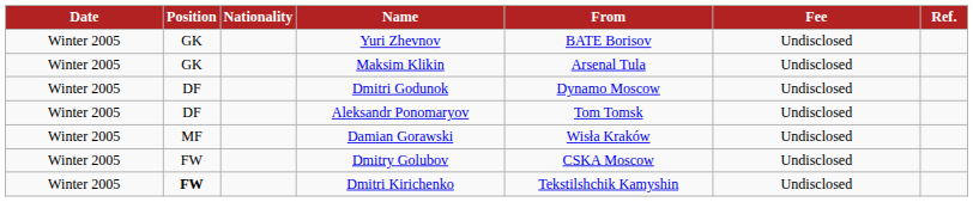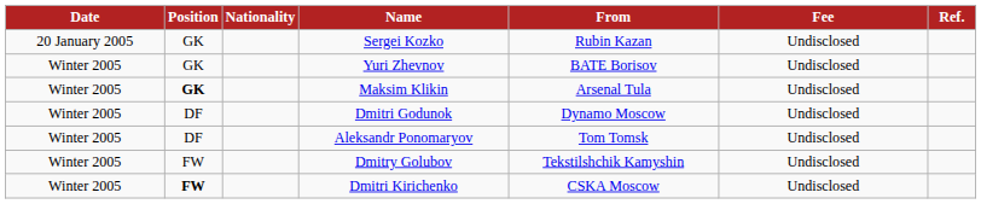+ row: 20 January 2005 | GK | Sergei Kozko | Rubin Kazan | Undisclosed
Maksim Klikin | Position: normal -> bold
- row: Winter 2005 | MF | Damian Gorawski | Wisła Kraków | Undisclosed
Dmitry Golubov | From: CSKA Moscow -> Tekstilshchik Kamyshin
Dmitri Kirichenko | From: Tekstilshchik Kamyshin -> CSKA Moscow
